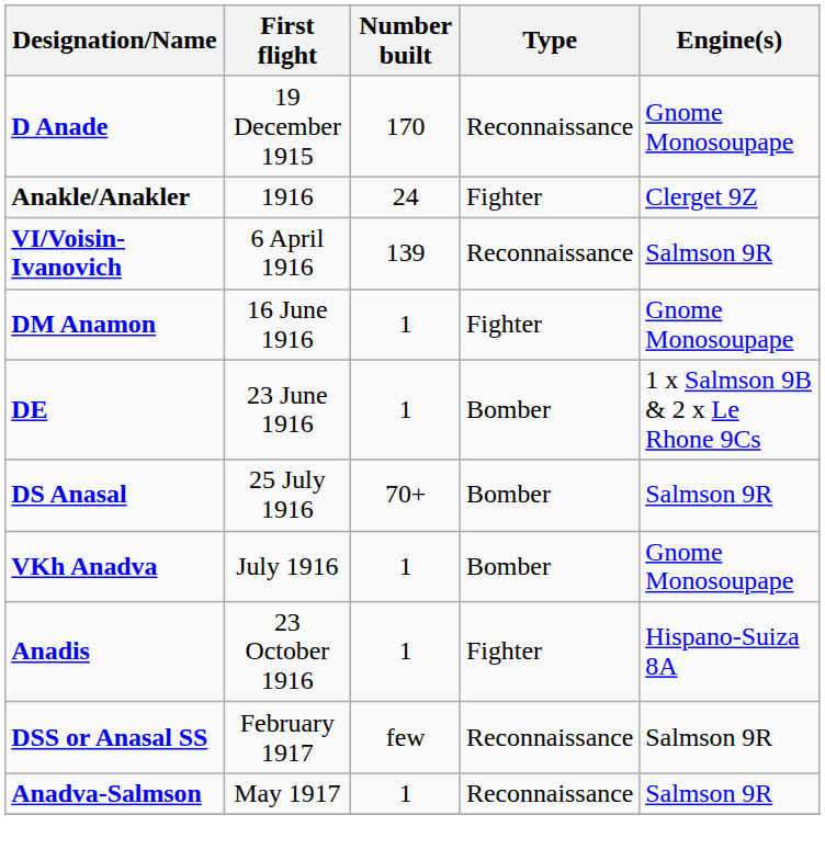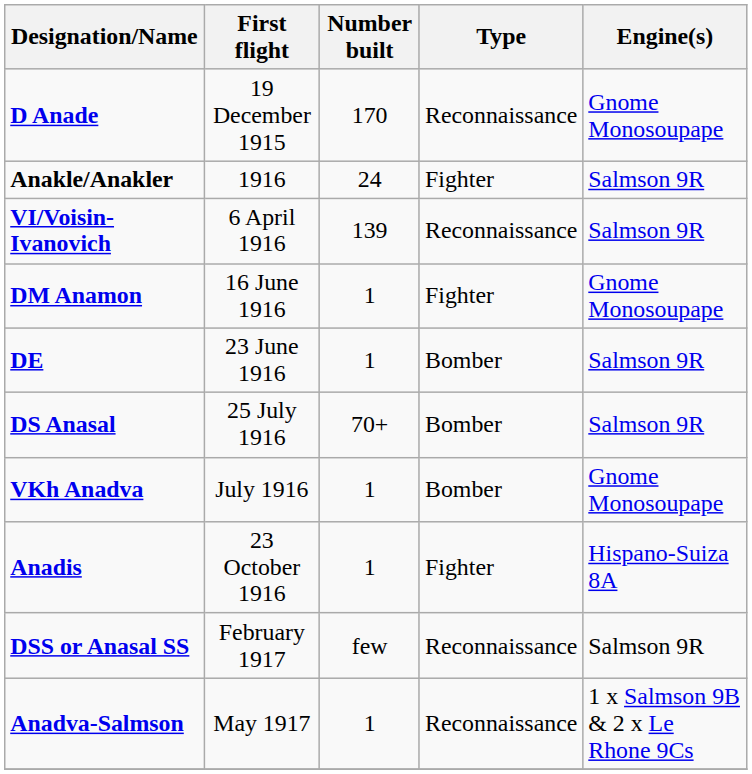Anakle/Anakler | Engine(s): Clerget 9Z -> Salmson 9R
DE | Engine(s): 1 x Salmson 9B & 2 x Le Rhone 9Cs -> Salmson 9R
Anadva-Salmson | Engine(s): Salmson 9R -> 1 x Salmson 9B & 2 x Le Rhone 9Cs
